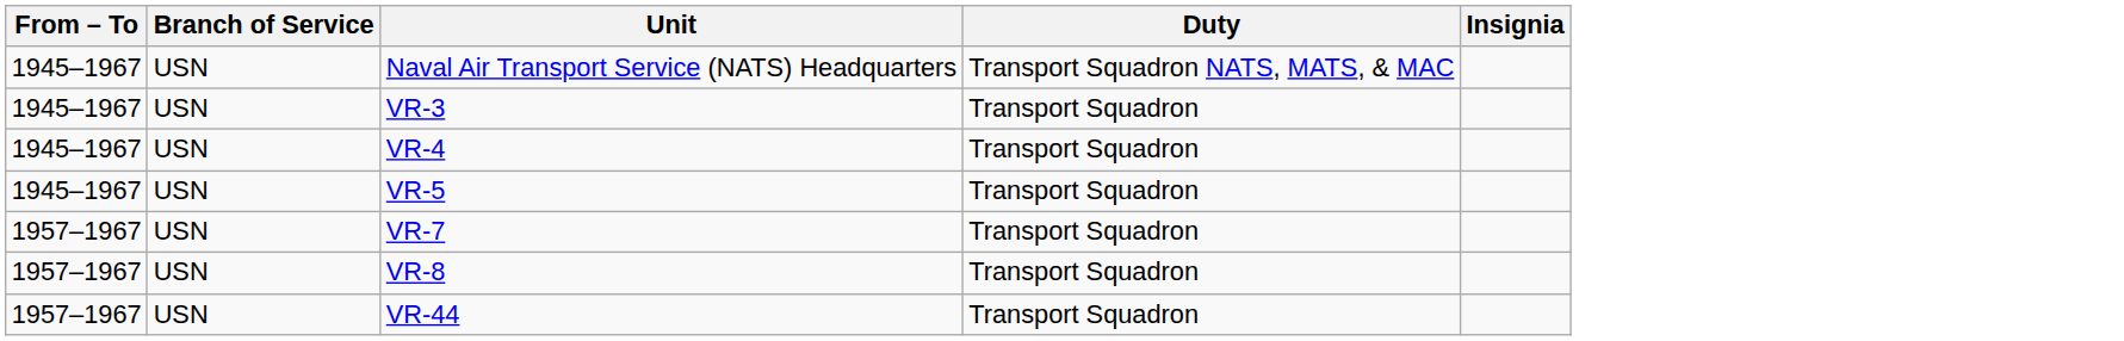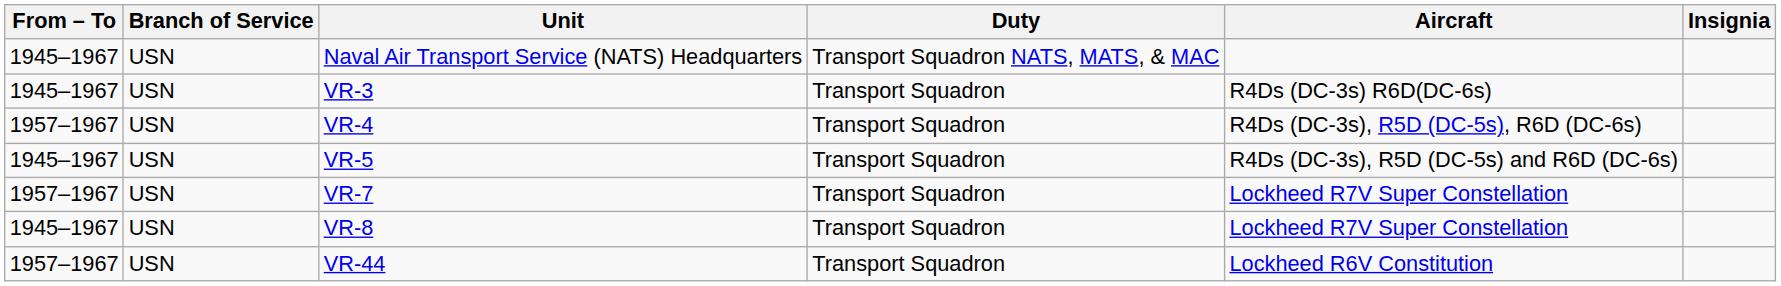+ column: Aircraft | R4Ds (DC-3s) R6D(DC-6s) | R4Ds (DC-3s), R5D (DC-5s), R6D (DC-6s) | R4Ds (DC-3s), R5D (DC-5s) and R6D (DC-6s) | Lockheed R7V Super Constellation | Lockheed R7V Super Constellation | Lockheed R6V Constitution
VR-4 | From – To: 1945–1967 -> 1957–1967
VR-8 | From – To: 1957–1967 -> 1945–1967
